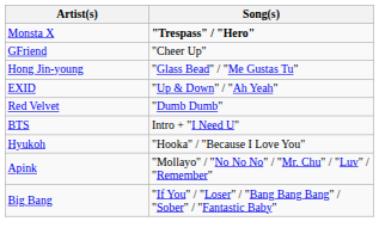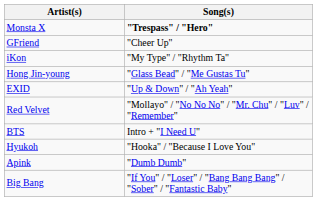+ row: iKon | "My Type" / "Rhythm Ta"
Red Velvet | Song(s): "Dumb Dumb" -> "Mollayo" / "No No No" / "Mr. Chu" / "Luv" / "Remember"
Apink | Song(s): "Mollayo" / "No No No" / "Mr. Chu" / "Luv" / "Remember" -> "Dumb Dumb"
